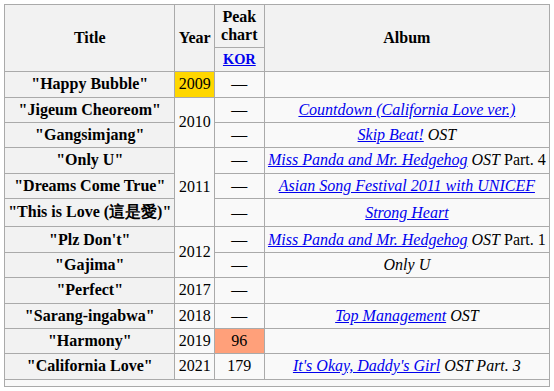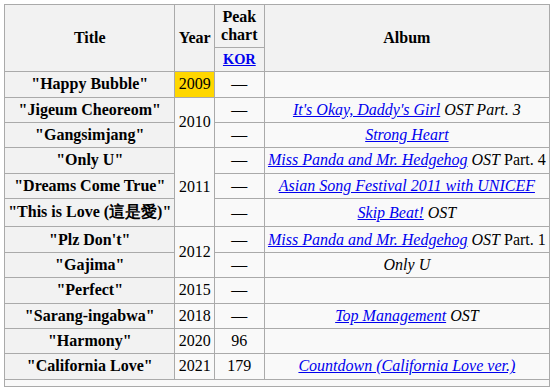"Jigeum Cheoreom" | Album: Countdown (California Love ver.) -> It's Okay, Daddy's Girl OST Part. 3
"Gangsimjang" | Album: Skip Beat! OST -> Strong Heart
"This is Love (這是愛)" | Album: Strong Heart -> Skip Beat! OST
"Perfect" | Year: 2017 -> 2015
"Harmony" | Year: 2019 -> 2020
"Harmony" | Peak chart / KOR: lightsalmon background -> no background
"California Love" | Album: It's Okay, Daddy's Girl OST Part. 3 -> Countdown (California Love ver.)
